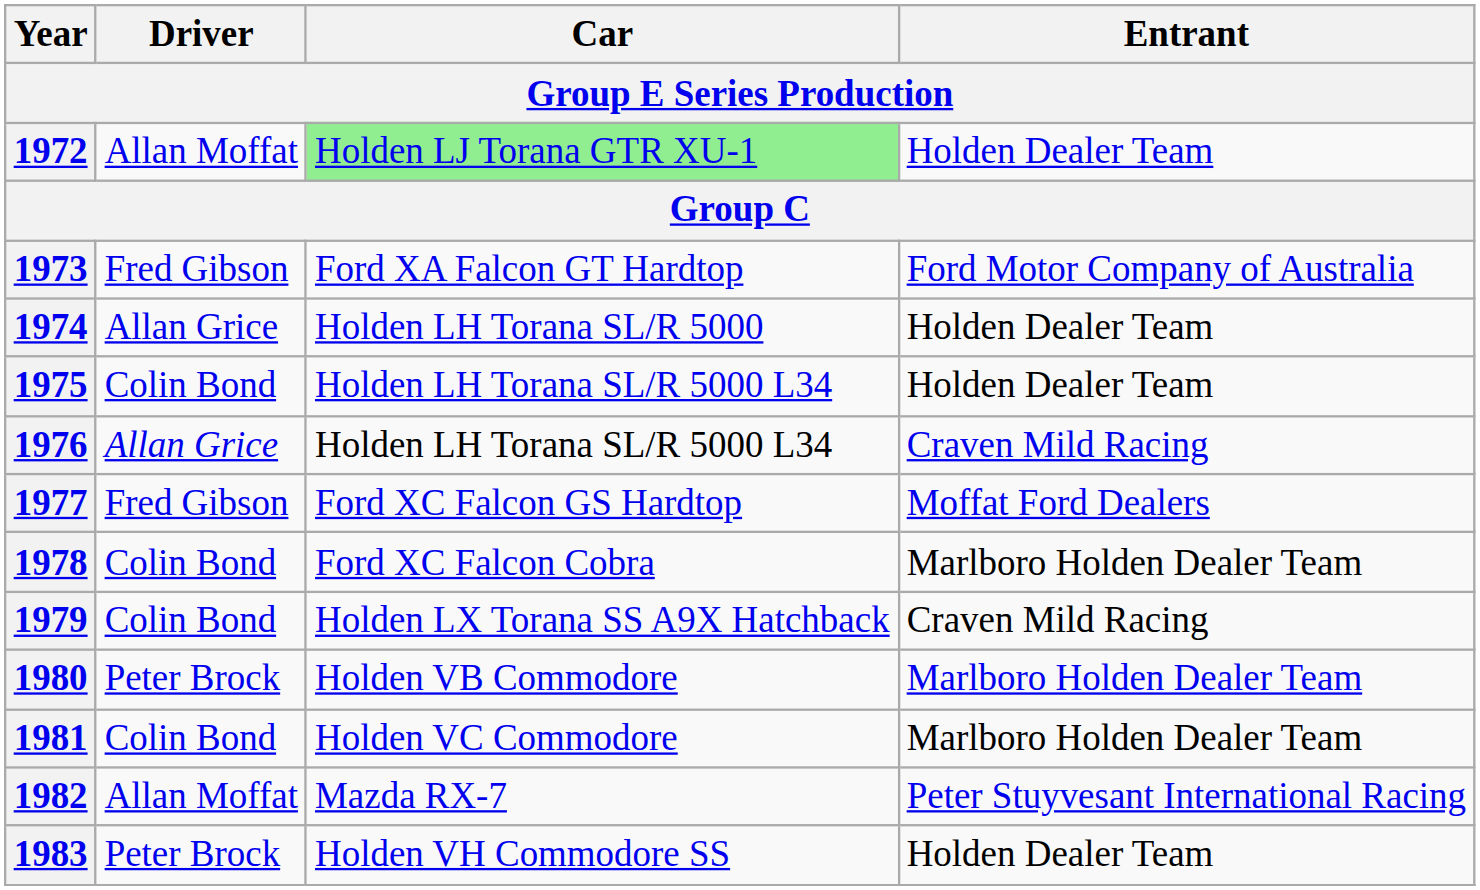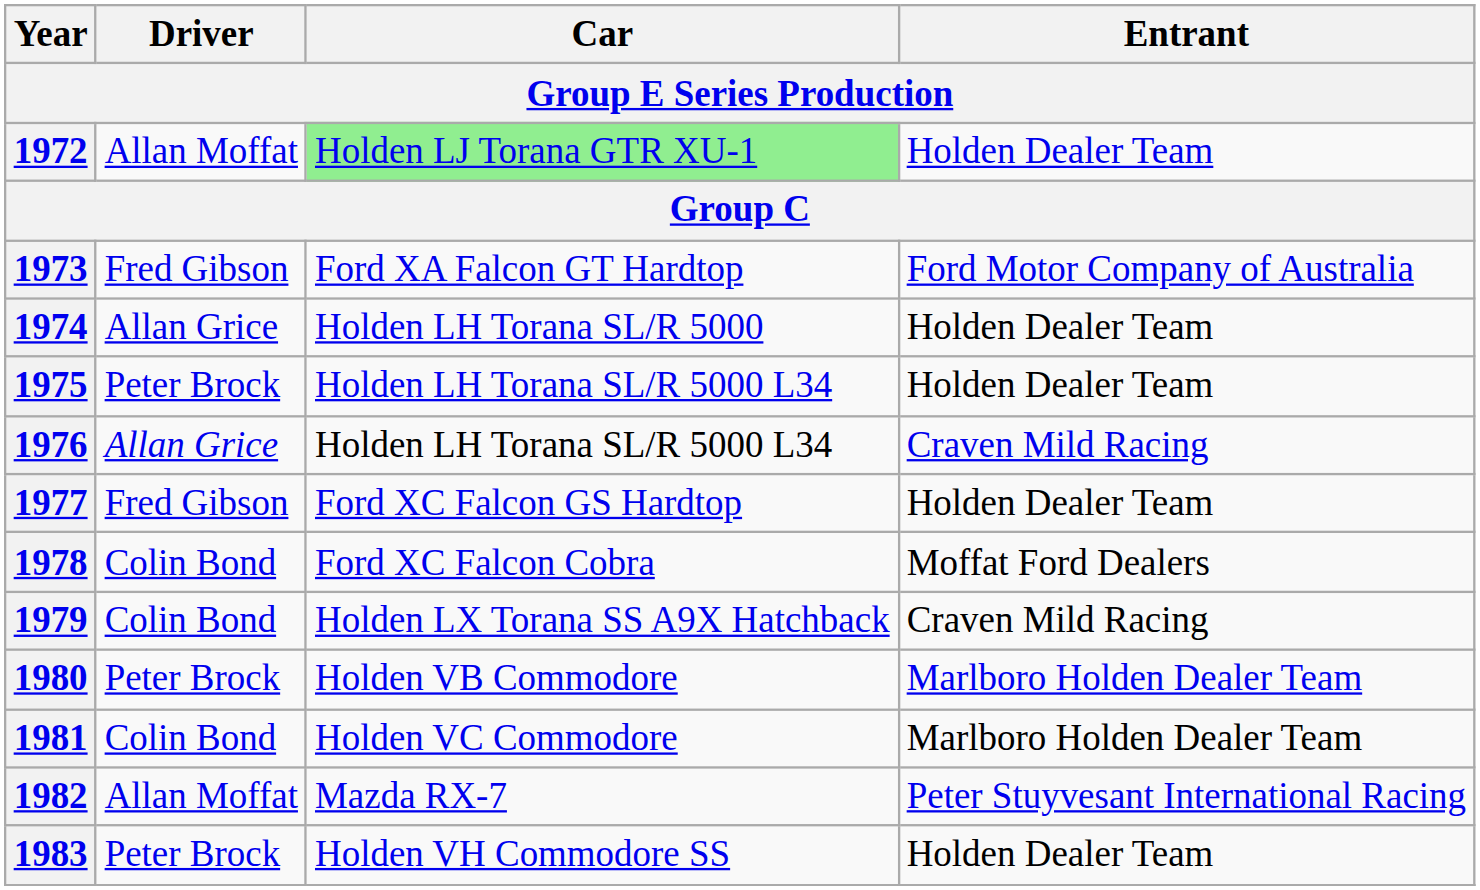1975 | Driver: Colin Bond -> Peter Brock
1977 | Entrant: Moffat Ford Dealers -> Holden Dealer Team
1978 | Entrant: Marlboro Holden Dealer Team -> Moffat Ford Dealers
